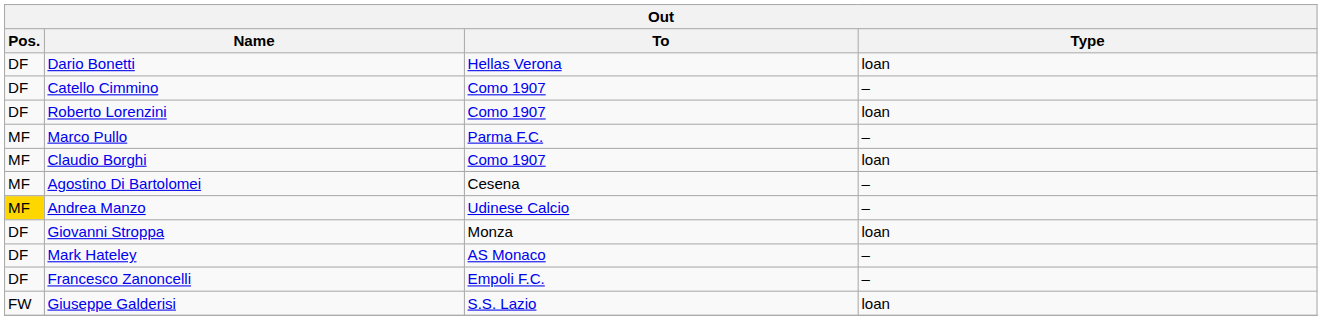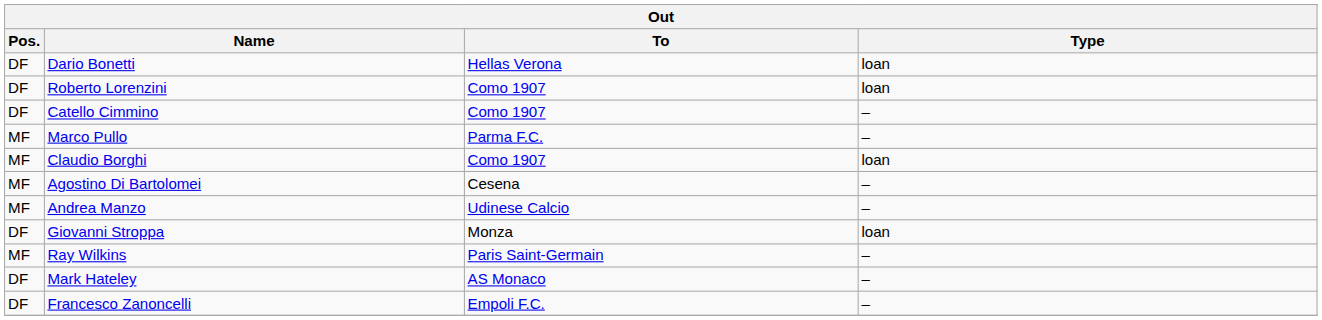rows swapped: Catello Cimmino <-> Roberto Lorenzini
Andrea Manzo | Pos.: gold background -> no background
+ row: MF | Ray Wilkins | Paris Saint-Germain | –
- row: FW | Giuseppe Galderisi | S.S. Lazio | loan
